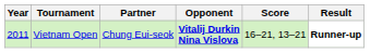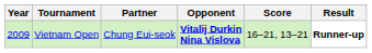Vietnam Open | Year: 2011 -> 2009
